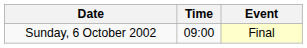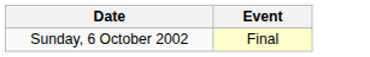- column: Time | 09:00
